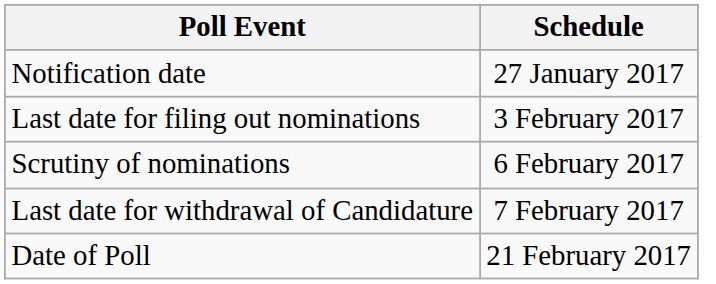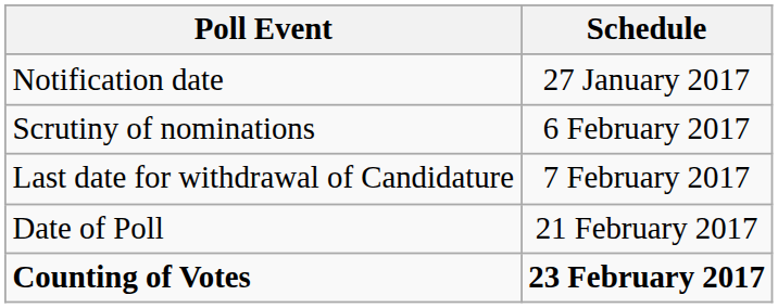- row: Last date for filing out nominations | 3 February 2017
+ row: Counting of Votes | 23 February 2017
